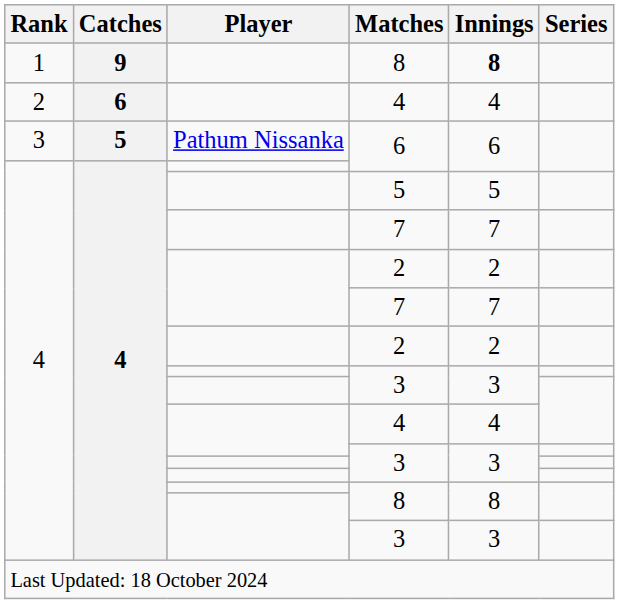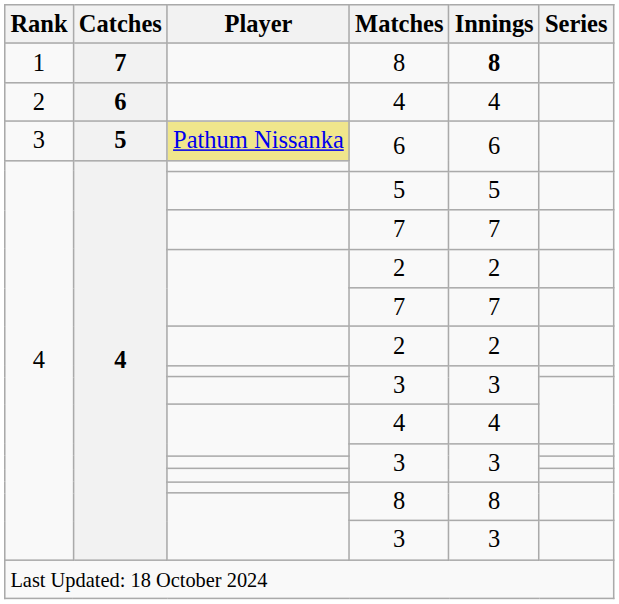1 / 8 | Catches: 9 -> 7
3 / 6 | Player: no background -> khaki background
